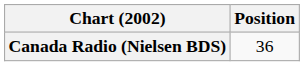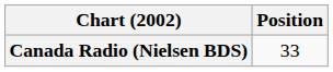Canada Radio (Nielsen BDS) | Position: 36 -> 33
